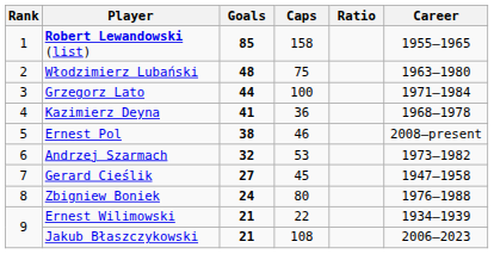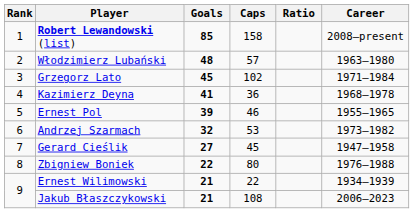Robert Lewandowski (list) | Career: 1955–1965 -> 2008–present
Włodzimierz Lubański | Caps: 75 -> 57
Grzegorz Lato | Goals: 44 -> 45
Grzegorz Lato | Caps: 100 -> 102
Ernest Pol | Goals: 38 -> 39
Ernest Pol | Career: 2008–present -> 1955–1965
Zbigniew Boniek | Goals: 24 -> 22
